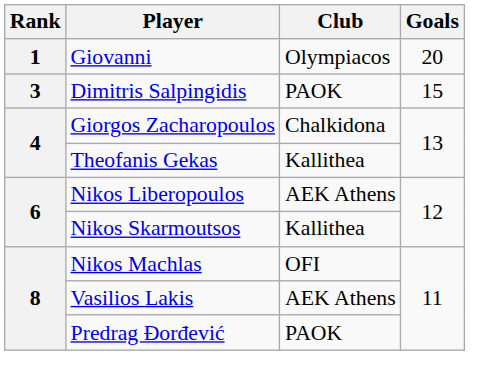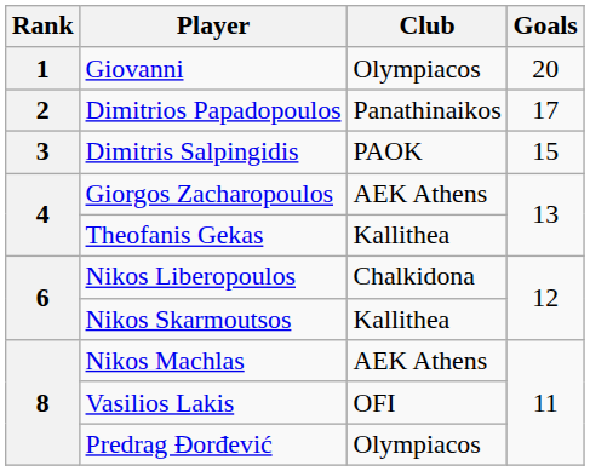+ row: 2 | Dimitrios Papadopoulos | Panathinaikos | 17
Giorgos Zacharopoulos | Club: Chalkidona -> AEK Athens
Nikos Liberopoulos | Club: AEK Athens -> Chalkidona
Nikos Machlas | Club: OFI -> AEK Athens
Vasilios Lakis | Club: AEK Athens -> OFI
Predrag Đorđević | Club: PAOK -> Olympiacos
